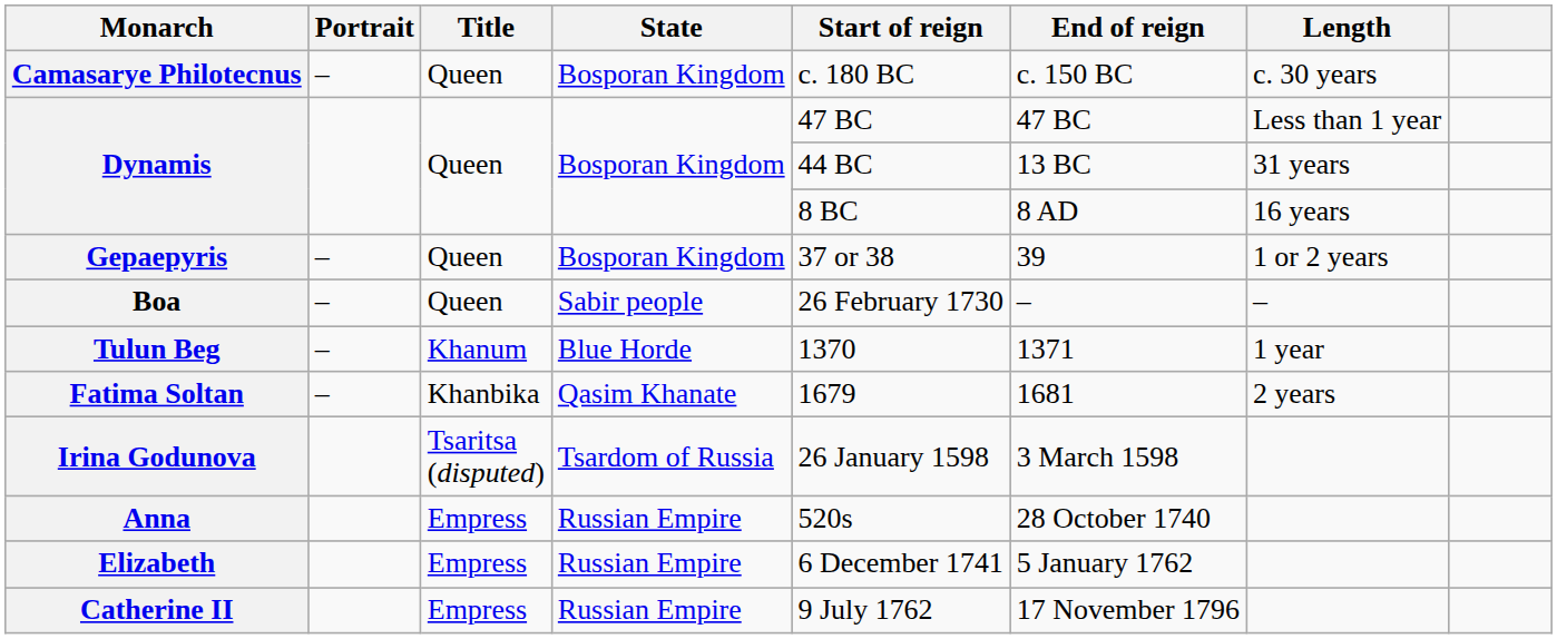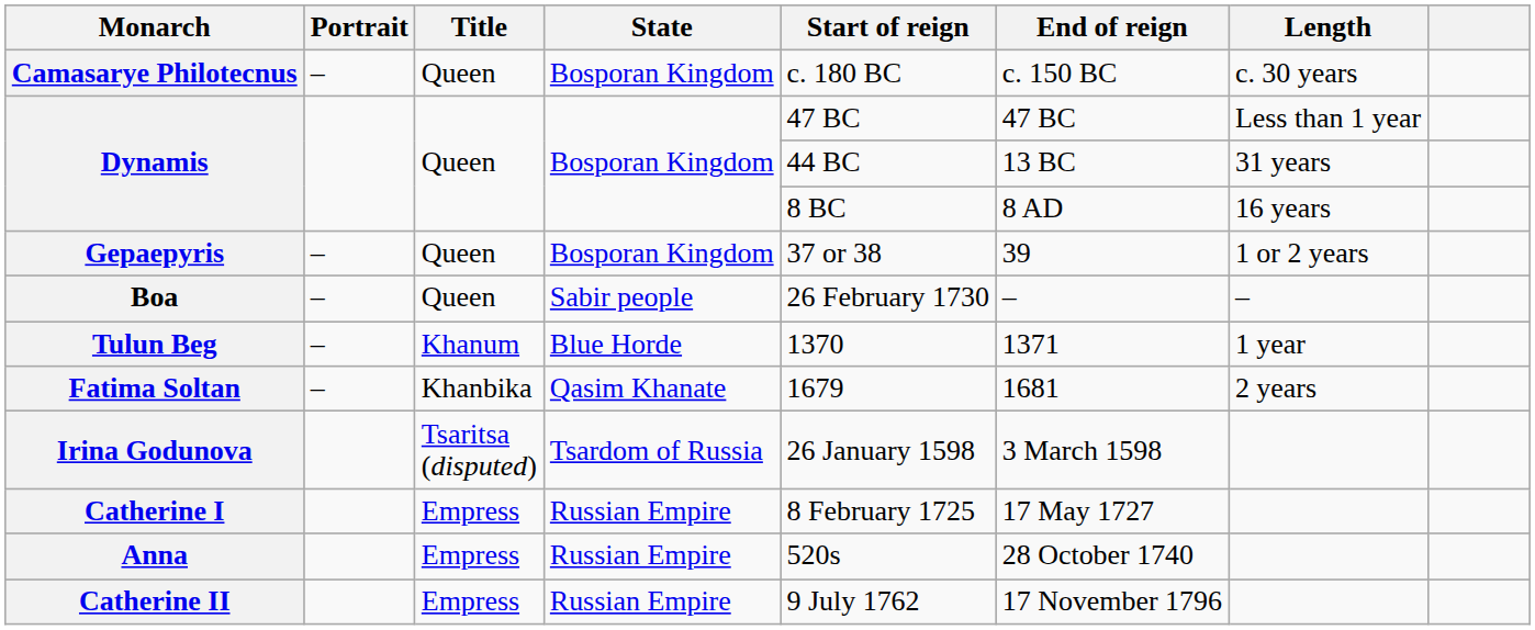+ row: Catherine I | Empress | Russian Empire | 8 February 1725 | 17 May 1727
- row: Elizabeth | Empress | Russian Empire | 6 December 1741 | 5 January 1762
